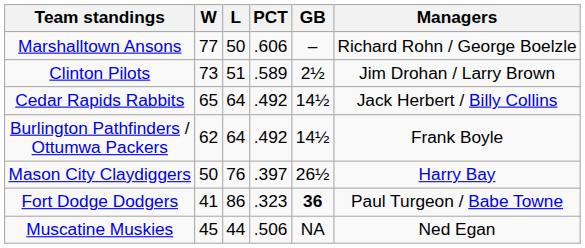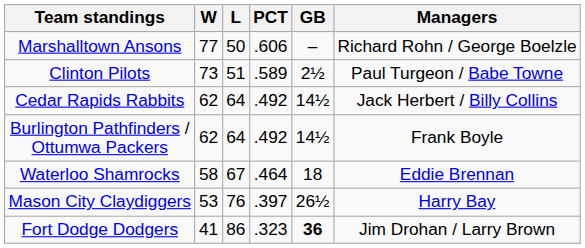Clinton Pilots | Managers: Jim Drohan / Larry Brown -> Paul Turgeon / Babe Towne
Cedar Rapids Rabbits | W: 65 -> 62
+ row: Waterloo Shamrocks | 58 | 67 | .464 | 18 | Eddie Brennan
Mason City Claydiggers | W: 50 -> 53
Fort Dodge Dodgers | Managers: Paul Turgeon / Babe Towne -> Jim Drohan / Larry Brown
- row: Muscatine Muskies | 45 | 44 | .506 | NA | Ned Egan
